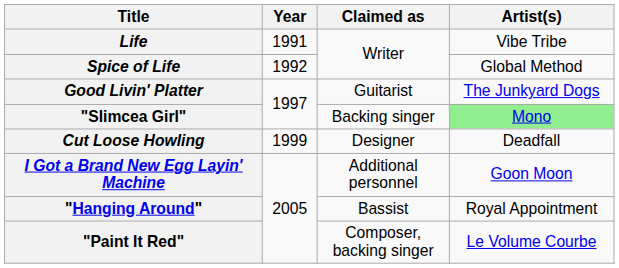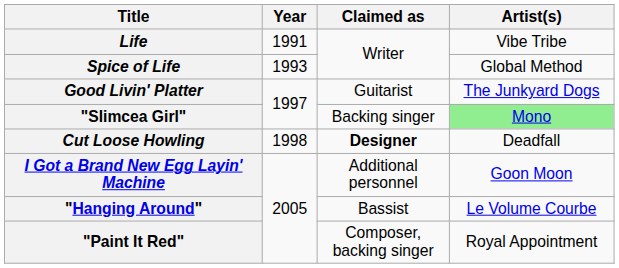Spice of Life | Year: 1992 -> 1993
Cut Loose Howling | Year: 1999 -> 1998
Cut Loose Howling | Claimed as: normal -> bold
"Hanging Around" | Artist(s): Royal Appointment -> Le Volume Courbe
"Paint It Red" | Artist(s): Le Volume Courbe -> Royal Appointment
